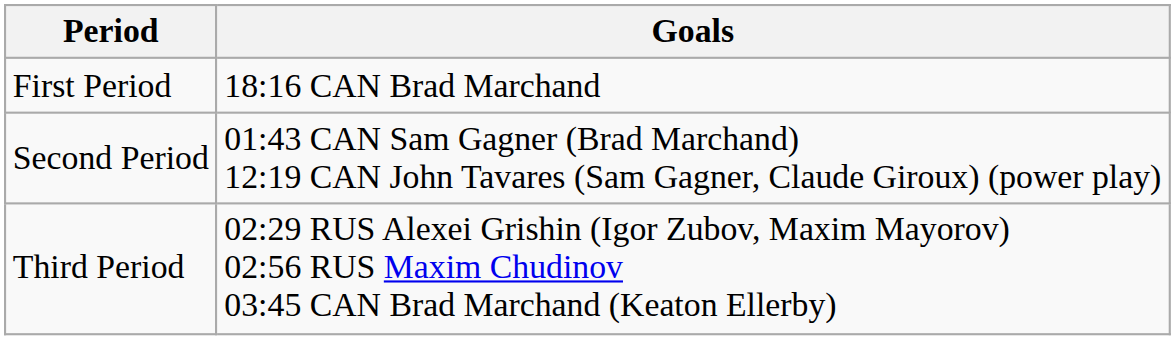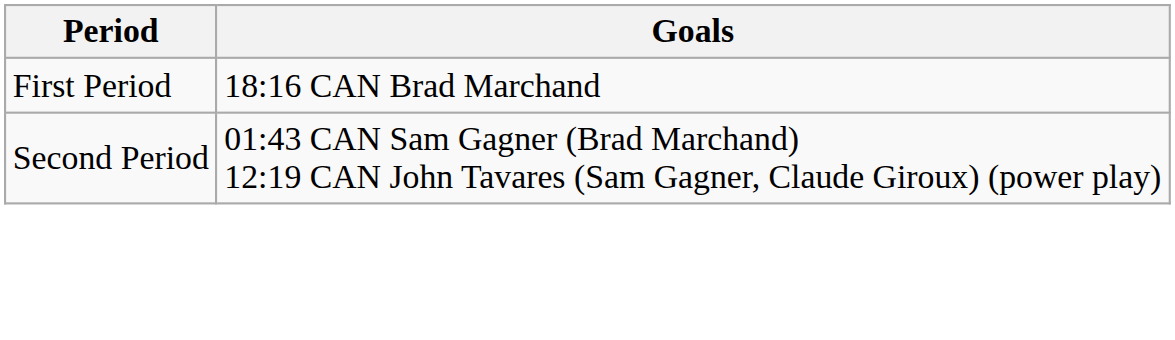- row: Third Period | 02:29 RUS Alexei Grishin (Igor Zubov, Maxim Mayorov) 02:56 RUS Maxim Chudinov 03:45 CAN Brad Marchand (Keaton Ellerby)
